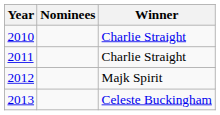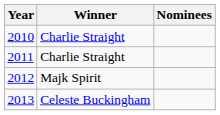columns swapped: Winner <-> Nominees
